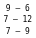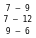rows swapped: 7 – 9 <-> 9 – 6
